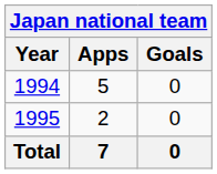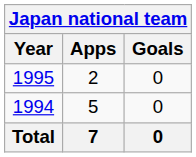rows swapped: 1994 <-> 1995
